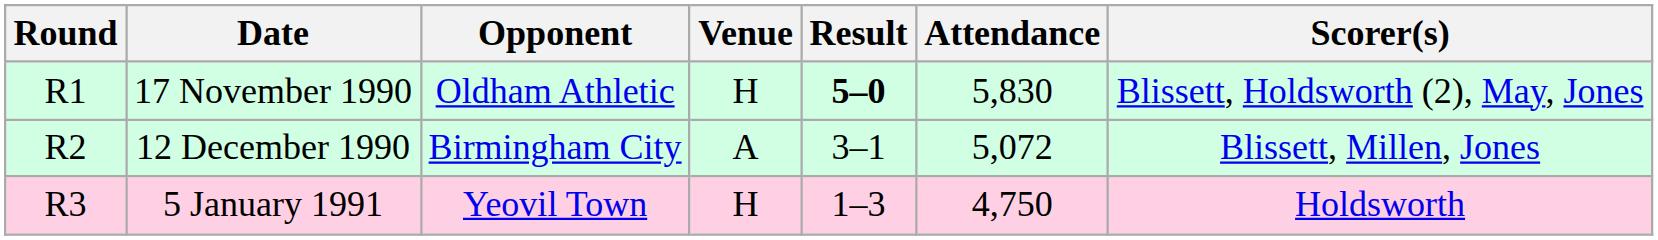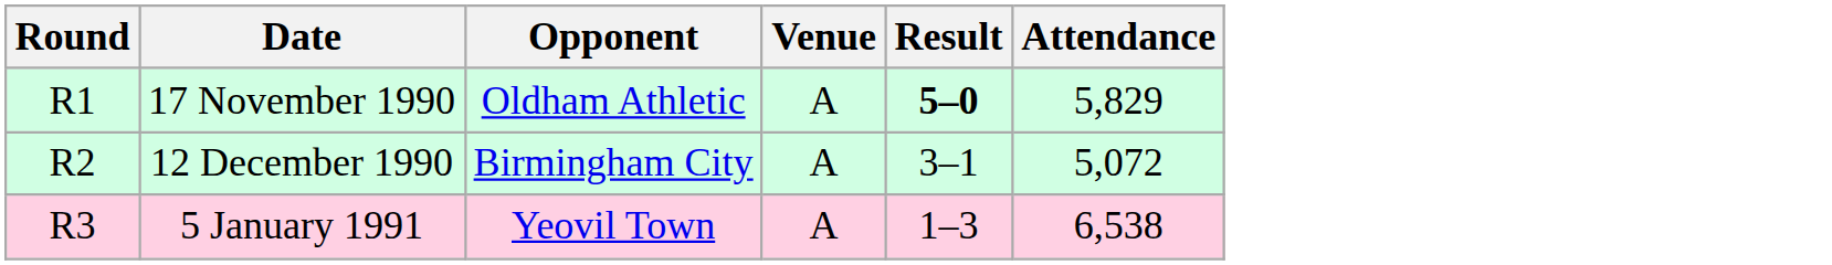- column: Scorer(s) | Blissett, Holdsworth (2), May, Jones | Blissett, Millen, Jones | Holdsworth
17 November 1990 | Venue: H -> A
17 November 1990 | Attendance: 5,830 -> 5,829
5 January 1991 | Venue: H -> A
5 January 1991 | Attendance: 4,750 -> 6,538
